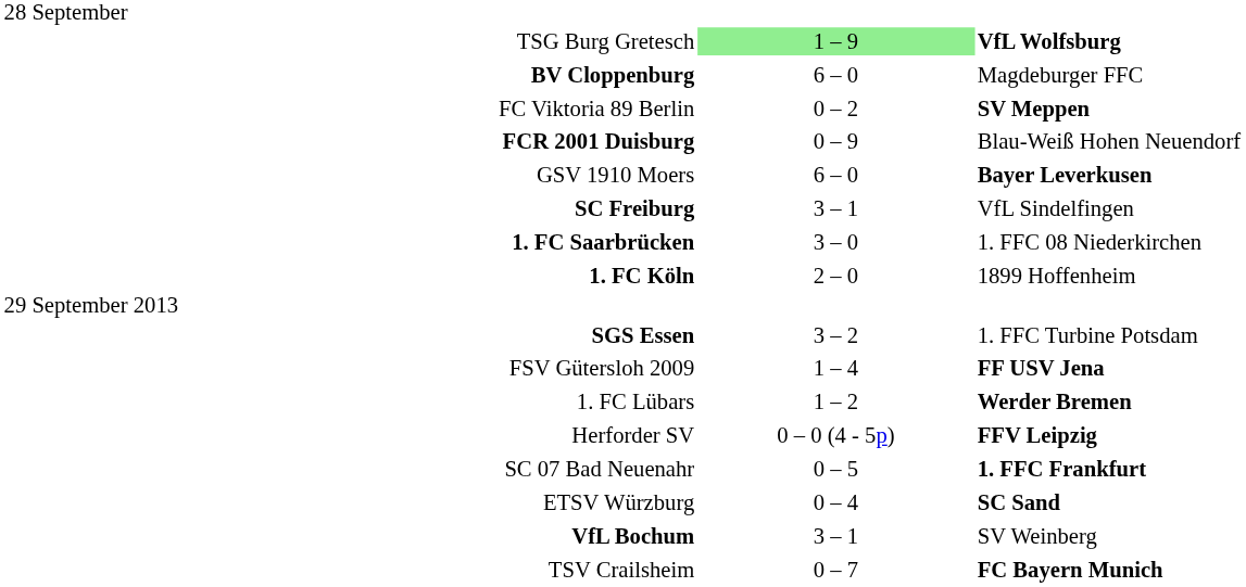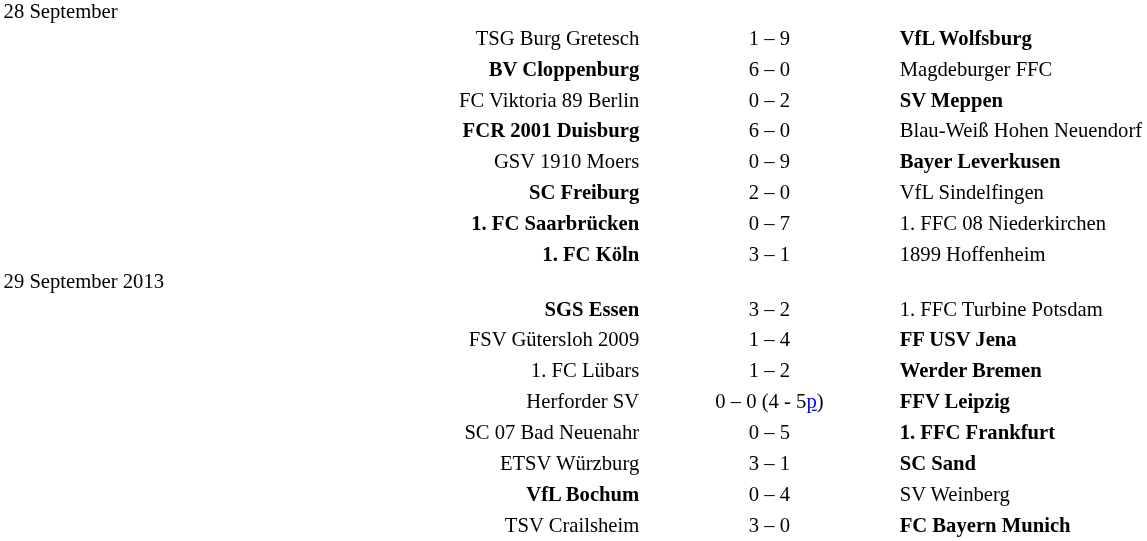TSG Burg Gretesch | column 2: lightgreen background -> no background
FCR 2001 Duisburg | column 2: 0 – 9 -> 6 – 0
GSV 1910 Moers | column 2: 6 – 0 -> 0 – 9
SC Freiburg | column 2: 3 – 1 -> 2 – 0
1. FC Saarbrücken | column 2: 3 – 0 -> 0 – 7
1. FC Köln | column 2: 2 – 0 -> 3 – 1
ETSV Würzburg | column 2: 0 – 4 -> 3 – 1
VfL Bochum | column 2: 3 – 1 -> 0 – 4
TSV Crailsheim | column 2: 0 – 7 -> 3 – 0
